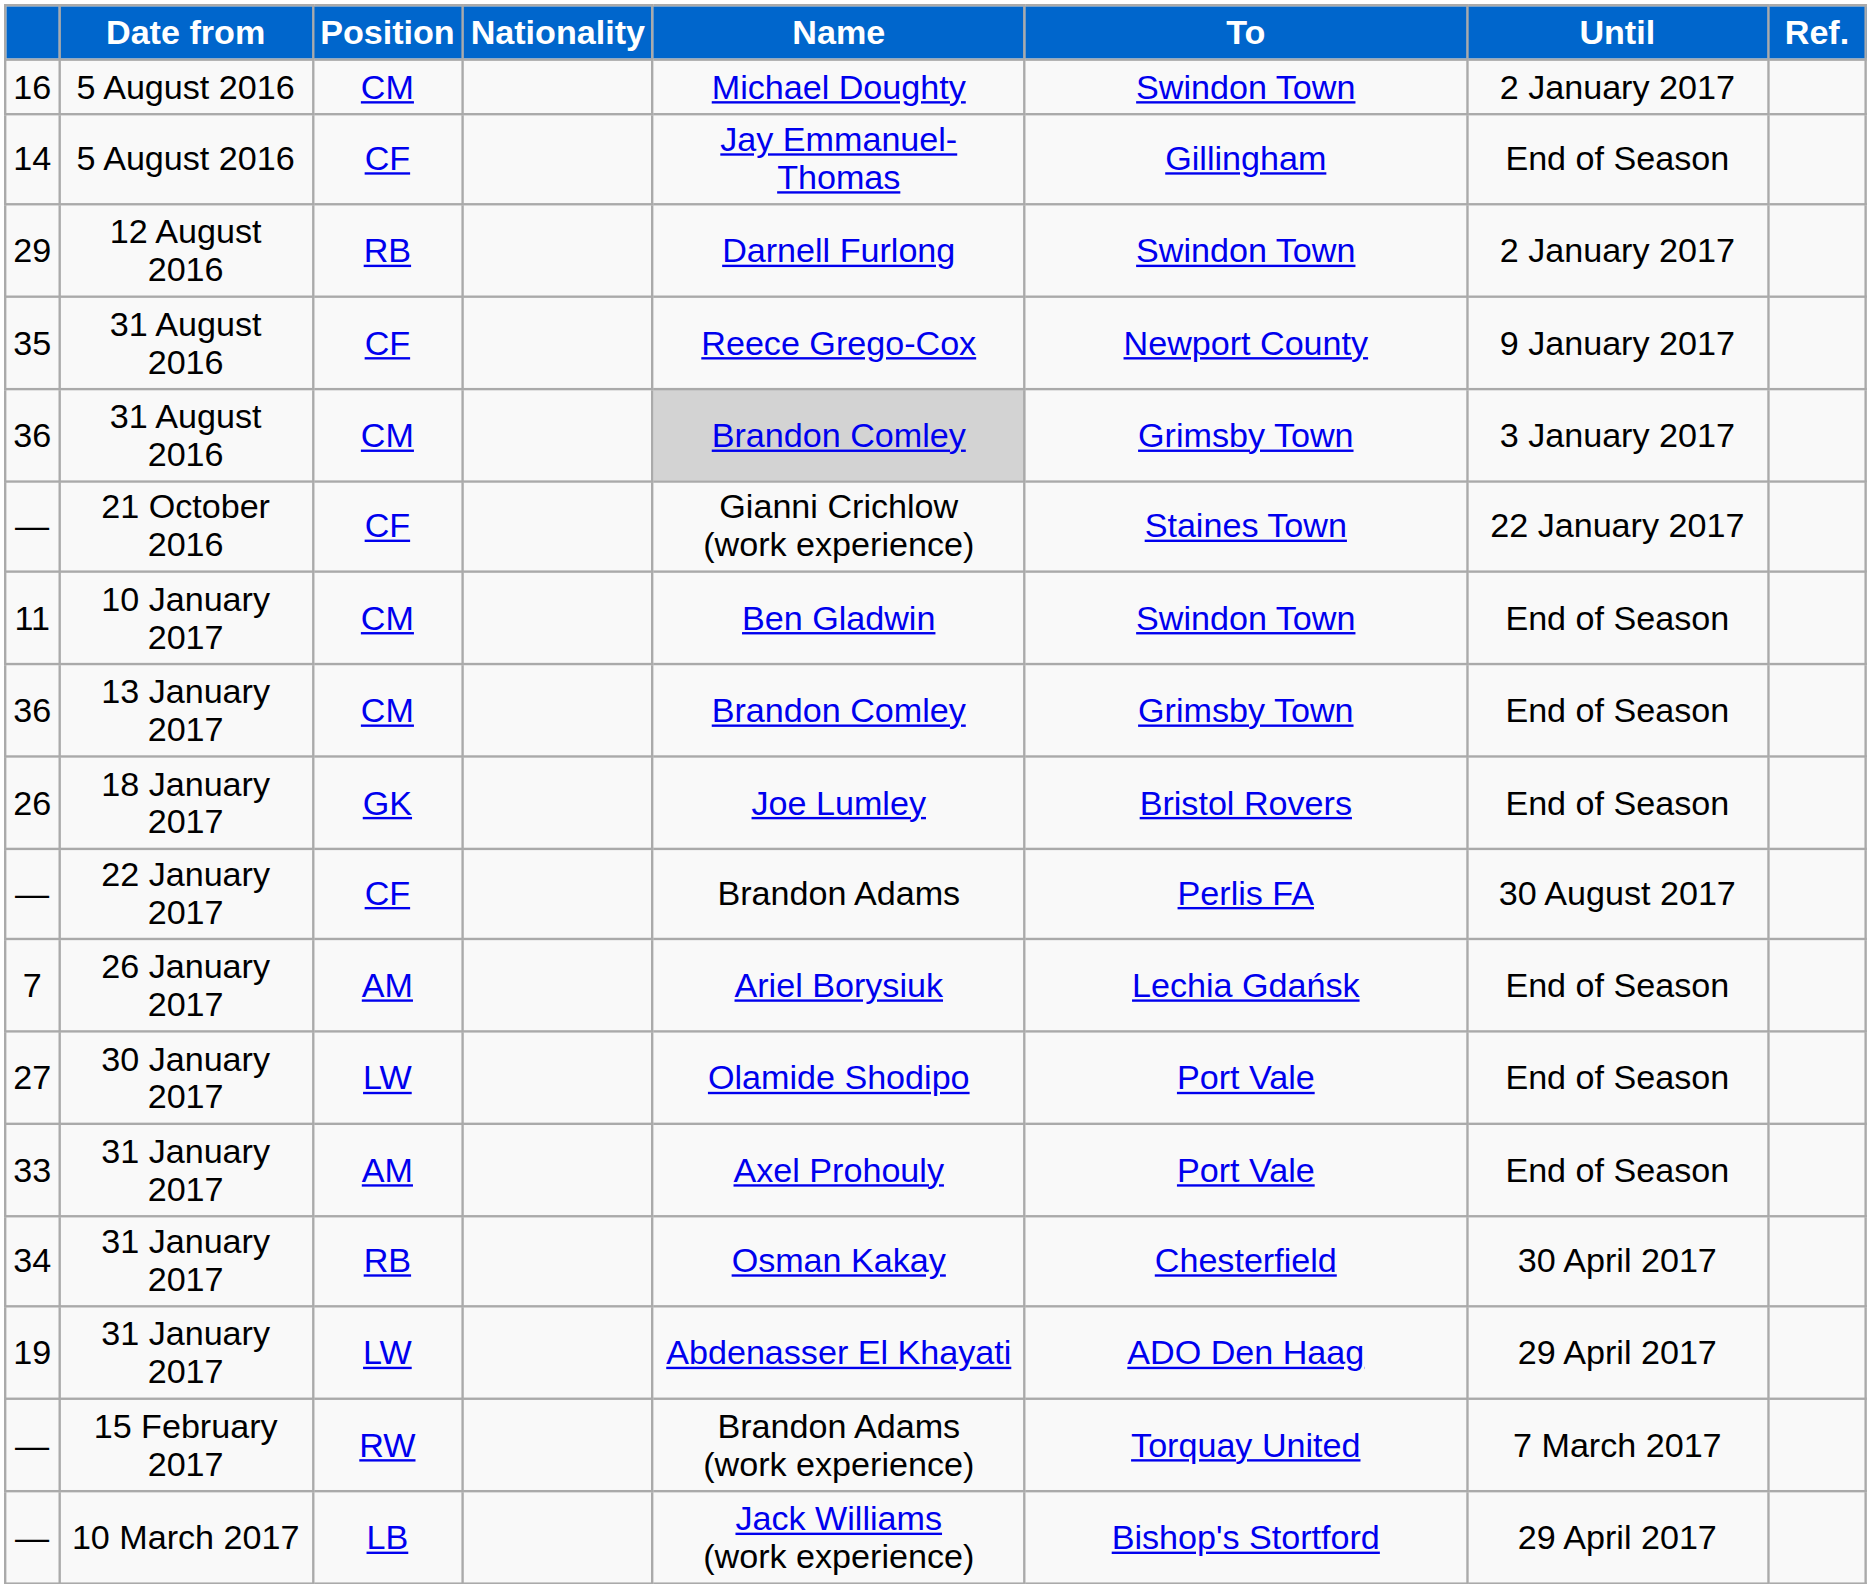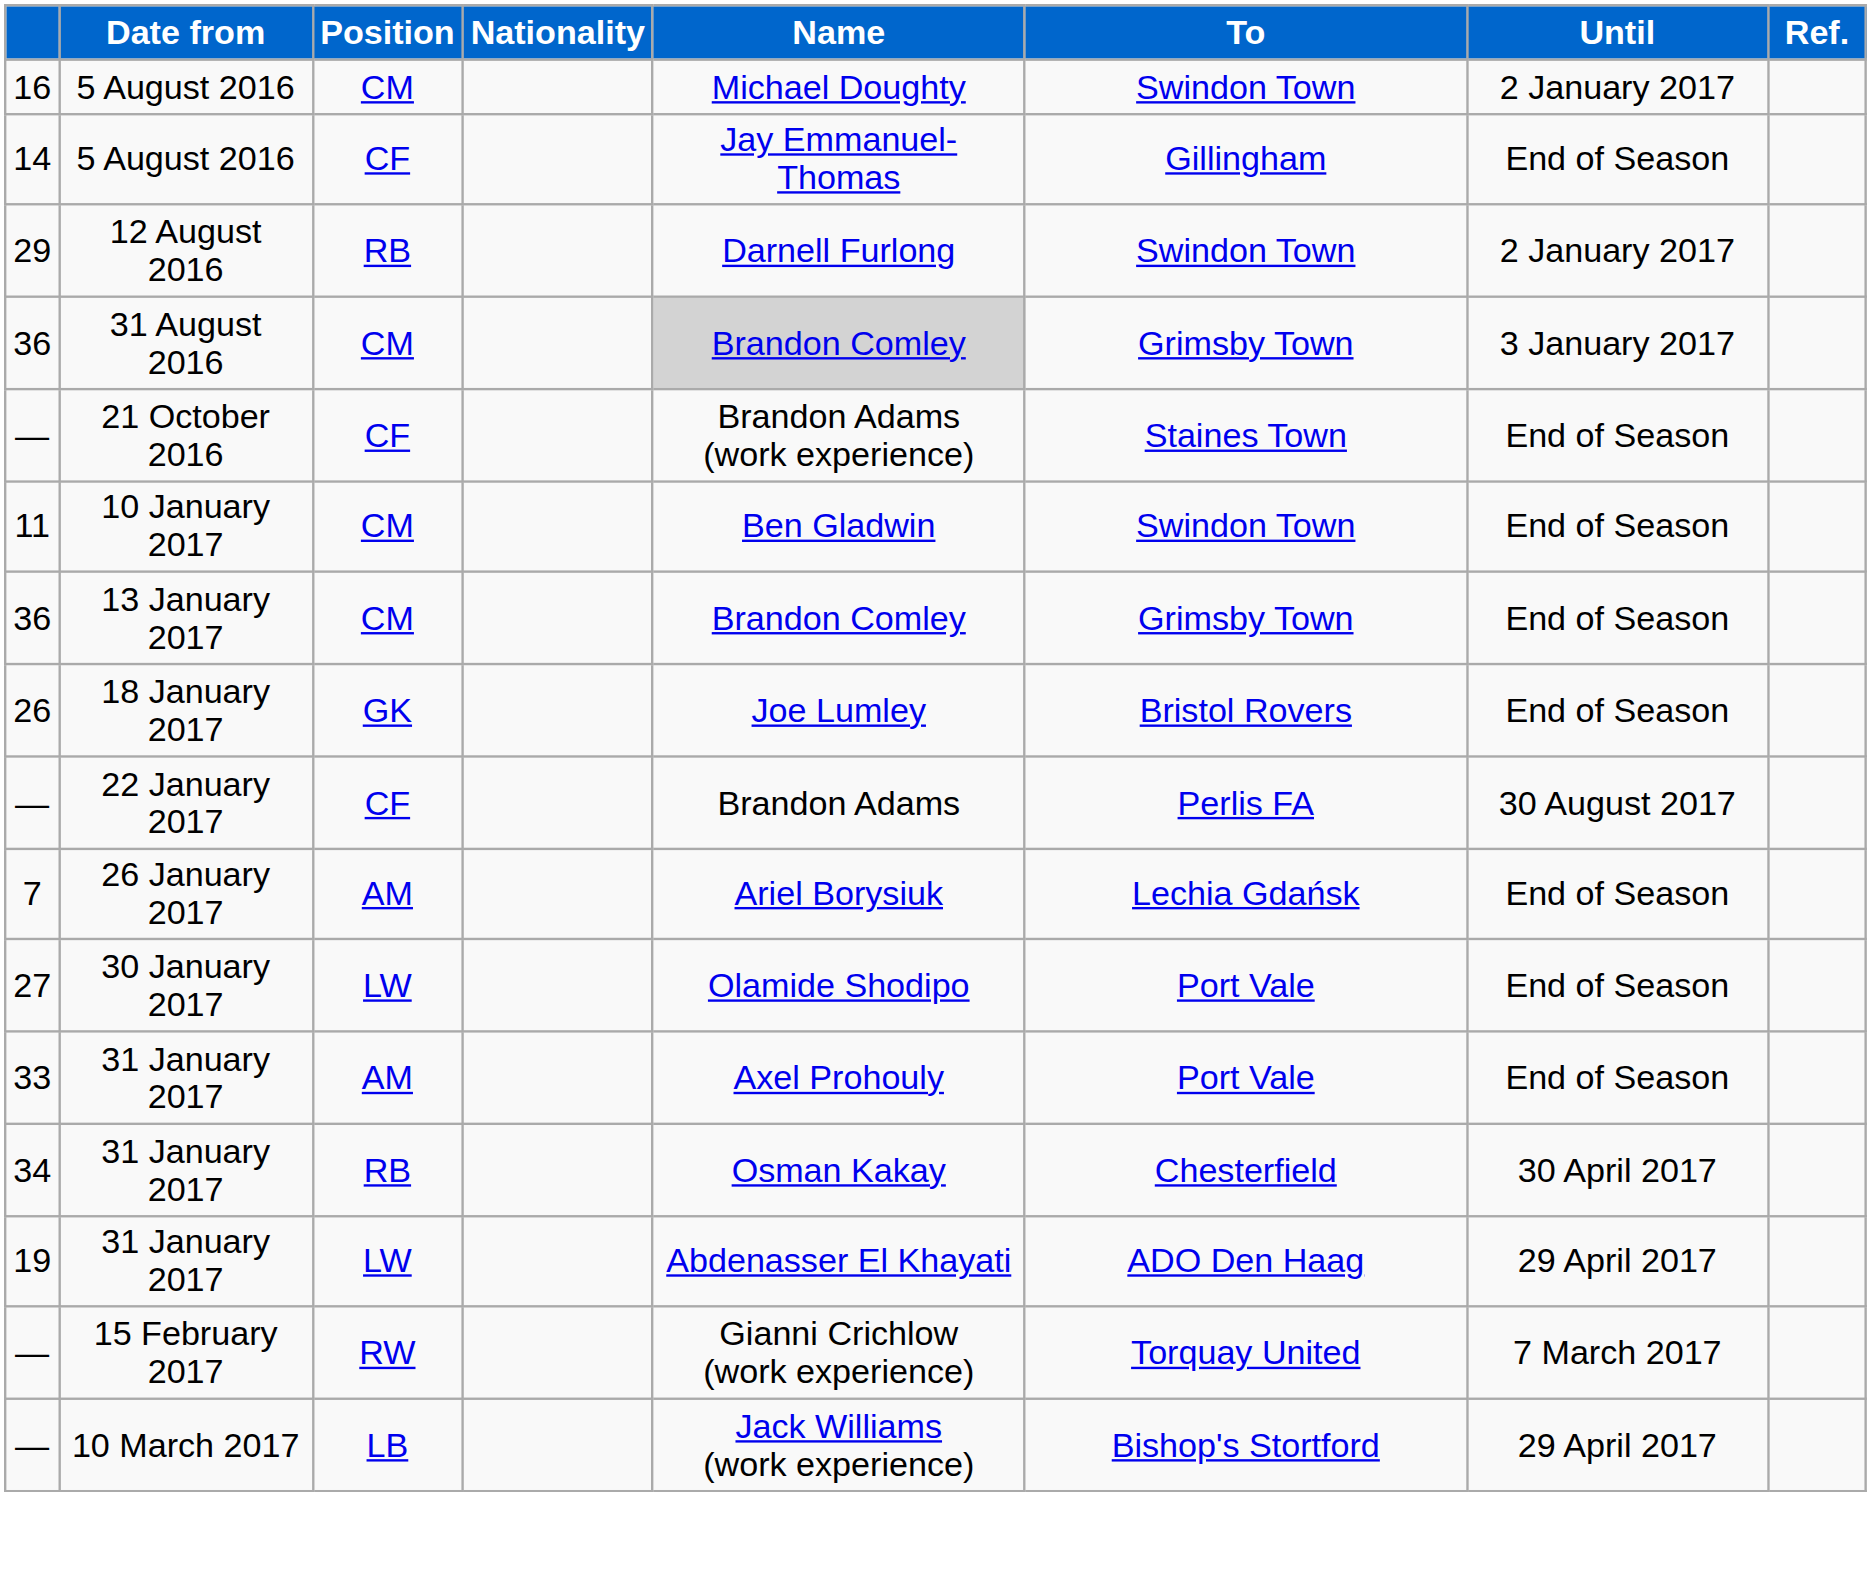- row: 35 | 31 August 2016 | CF | Reece Grego-Cox | Newport County | 9 January 2017
— / 21 October 2016 | Name: Gianni Crichlow (work experience) -> Brandon Adams (work experience)
— / 21 October 2016 | Until: 22 January 2017 -> End of Season
— / 15 February 2017 | Name: Brandon Adams (work experience) -> Gianni Crichlow (work experience)
